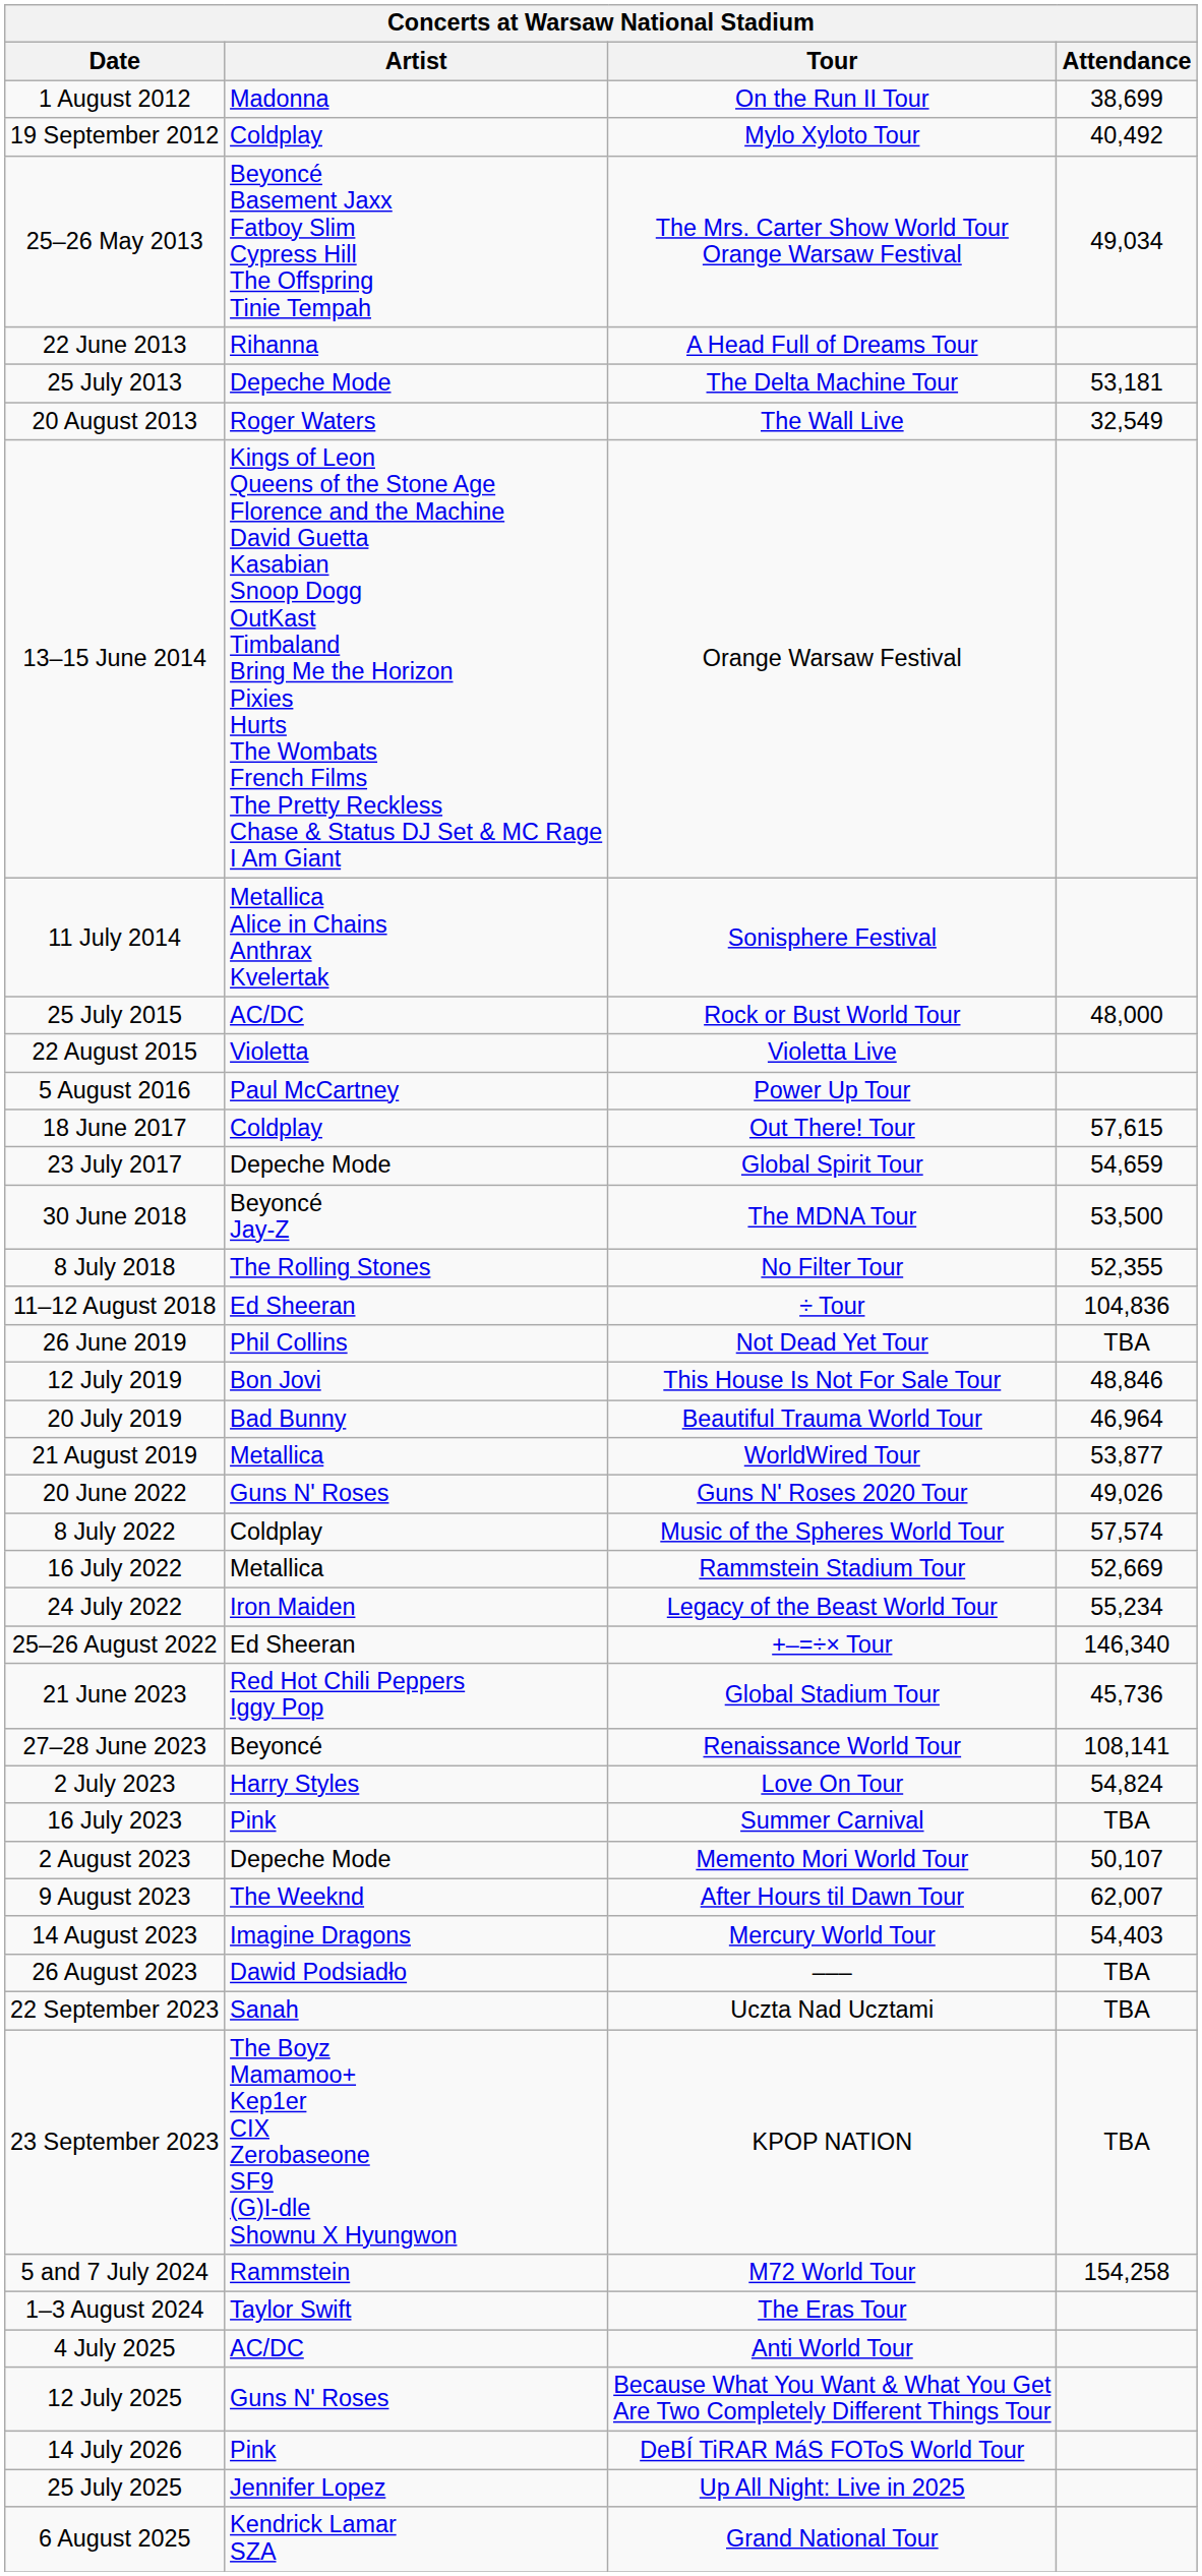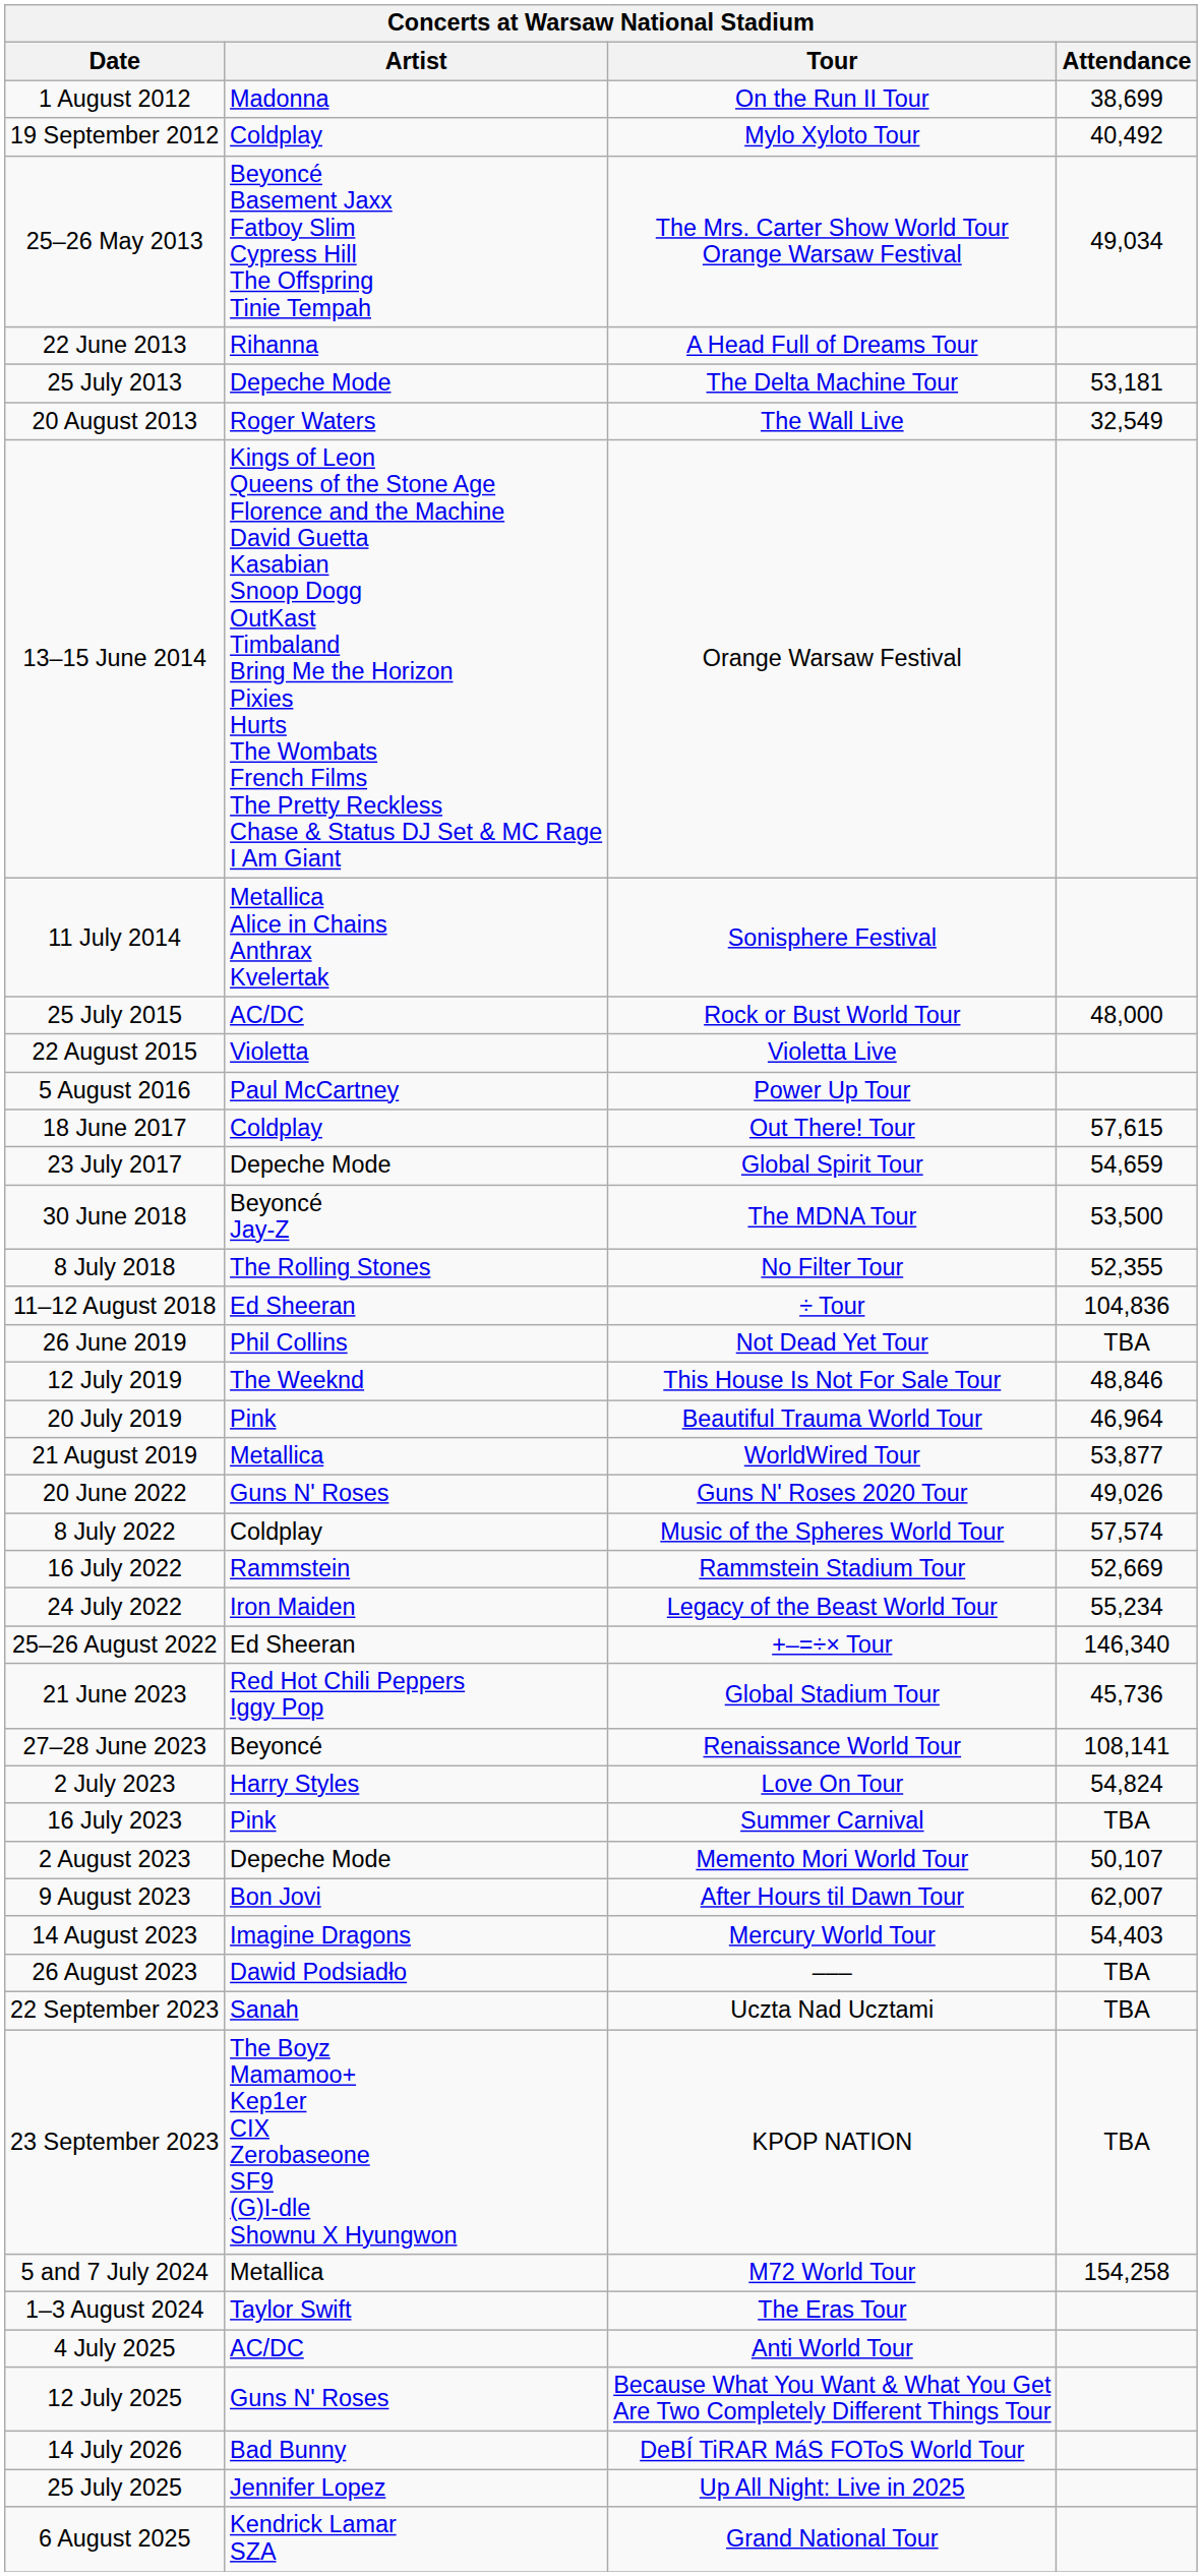12 July 2019 | Artist: Bon Jovi -> The Weeknd
20 July 2019 | Artist: Bad Bunny -> Pink
16 July 2022 | Artist: Metallica -> Rammstein
9 August 2023 | Artist: The Weeknd -> Bon Jovi
5 and 7 July 2024 | Artist: Rammstein -> Metallica
14 July 2026 | Artist: Pink -> Bad Bunny
